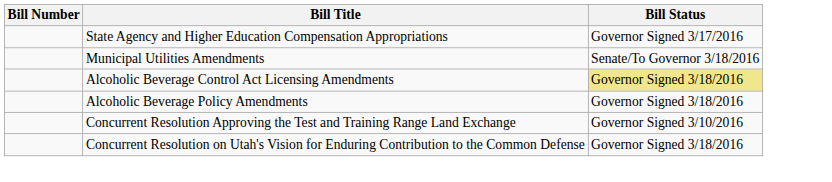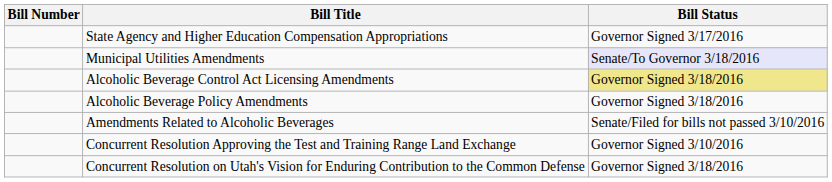Municipal Utilities Amendments | Bill Status: no background -> lavender background
+ row: Amendments Related to Alcoholic Beverages | Senate/Filed for bills not passed 3/10/2016
